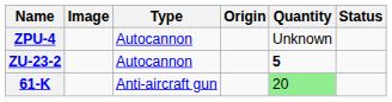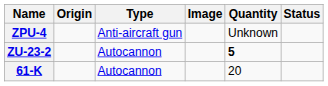columns swapped: Image <-> Origin
ZPU-4 | Type: Autocannon -> Anti-aircraft gun
61-K | Type: Anti-aircraft gun -> Autocannon
61-K | Quantity: lightgreen background -> no background
